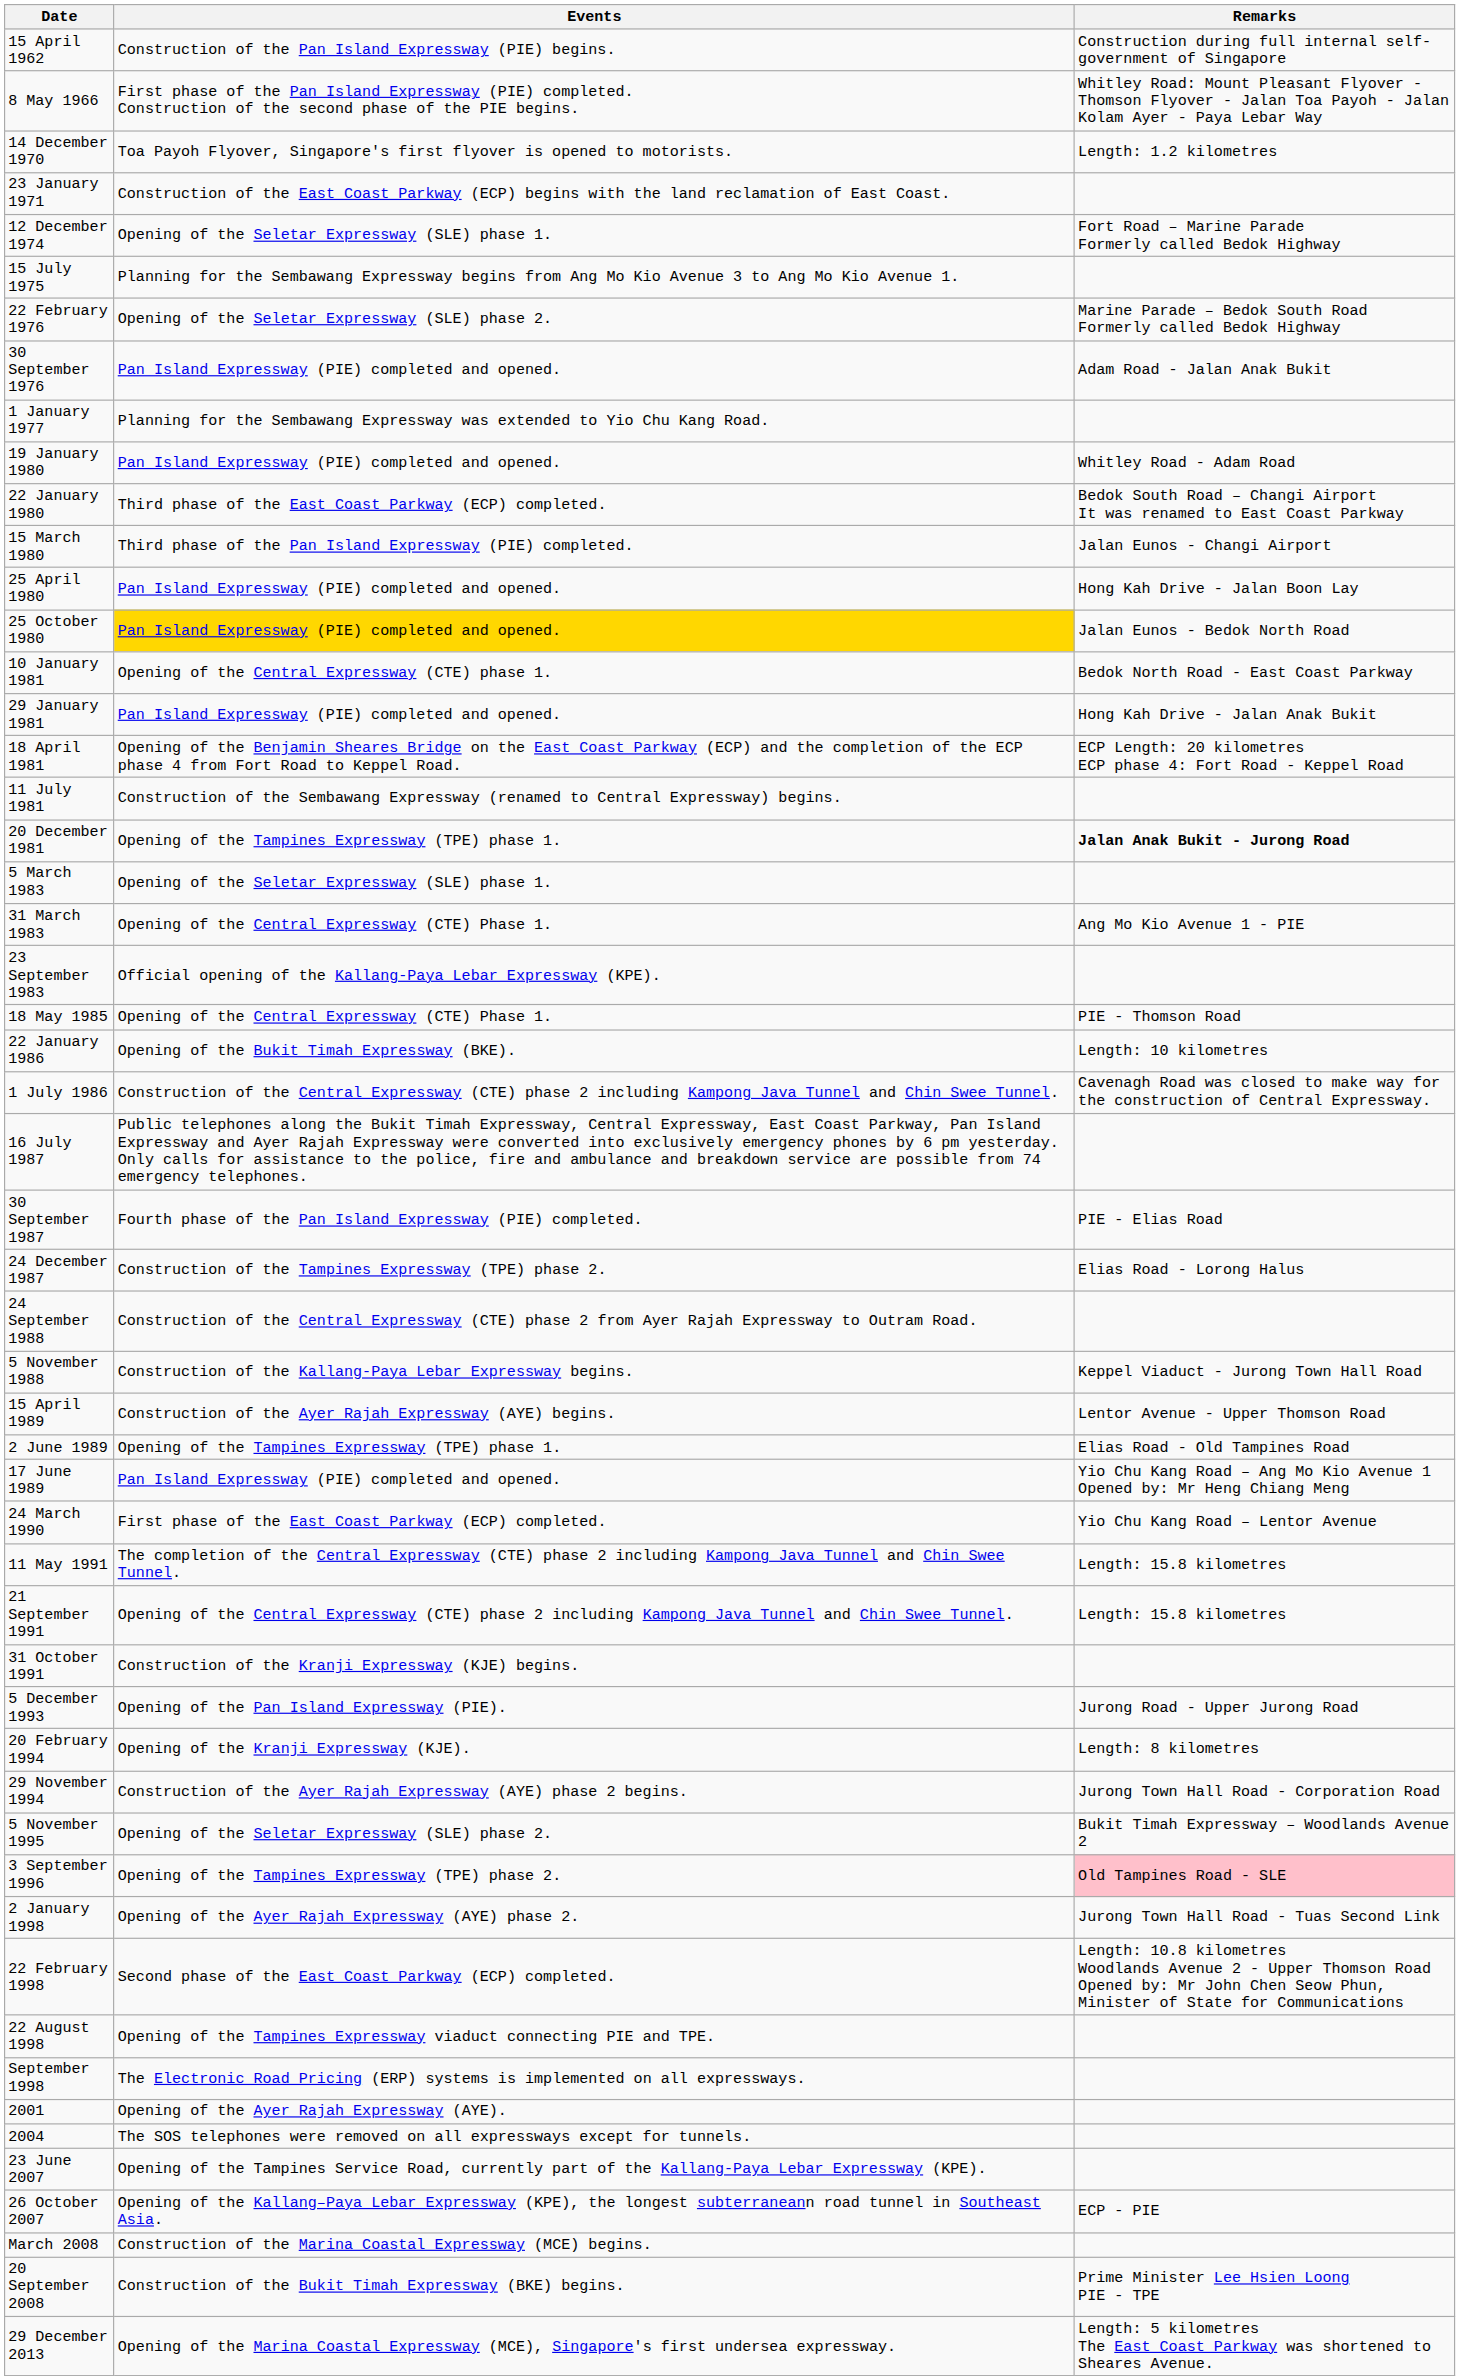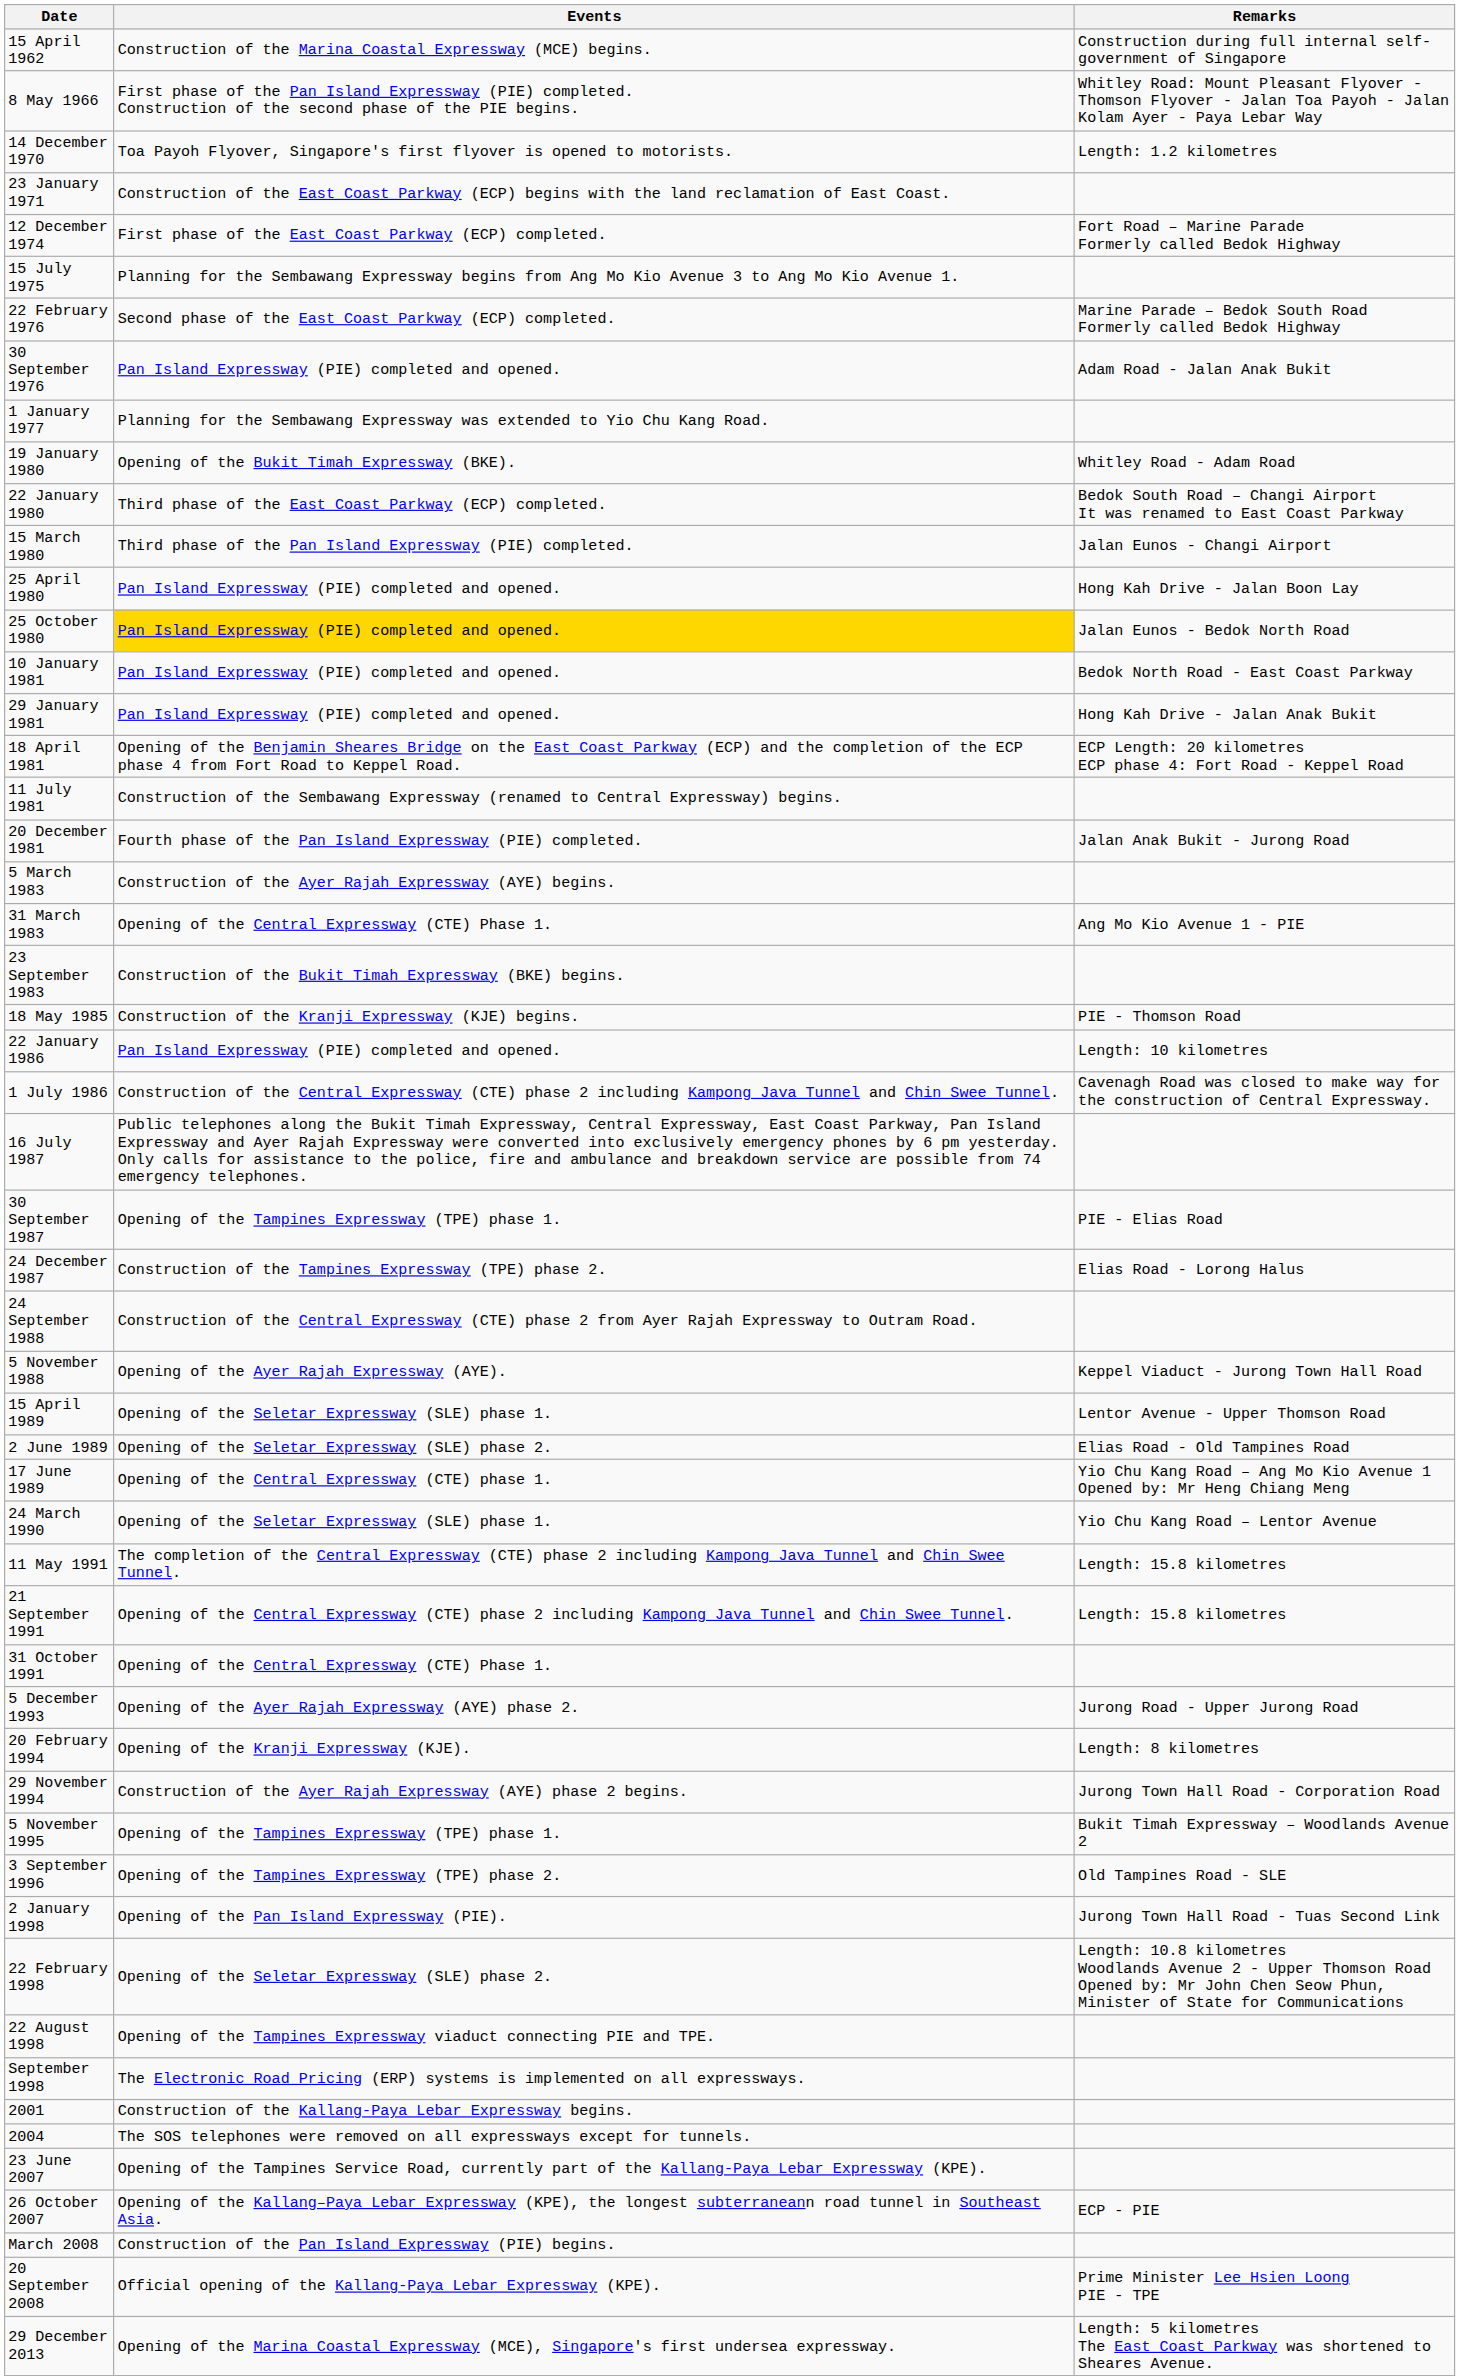15 April 1962 | Events: Construction of the Pan Island Expressway (PIE) begins. -> Construction of the Marina Coastal Expressway (MCE) begins.
12 December 1974 | Events: Opening of the Seletar Expressway (SLE) phase 1. -> First phase of the East Coast Parkway (ECP) completed.
22 February 1976 | Events: Opening of the Seletar Expressway (SLE) phase 2. -> Second phase of the East Coast Parkway (ECP) completed.
19 January 1980 | Events: Pan Island Expressway (PIE) completed and opened. -> Opening of the Bukit Timah Expressway (BKE).
10 January 1981 | Events: Opening of the Central Expressway (CTE) phase 1. -> Pan Island Expressway (PIE) completed and opened.
20 December 1981 | Events: Opening of the Tampines Expressway (TPE) phase 1. -> Fourth phase of the Pan Island Expressway (PIE) completed.
20 December 1981 | Remarks: bold -> normal
5 March 1983 | Events: Opening of the Seletar Expressway (SLE) phase 1. -> Construction of the Ayer Rajah Expressway (AYE) begins.
23 September 1983 | Events: Official opening of the Kallang-Paya Lebar Expressway (KPE). -> Construction of the Bukit Timah Expressway (BKE) begins.
18 May 1985 | Events: Opening of the Central Expressway (CTE) Phase 1. -> Construction of the Kranji Expressway (KJE) begins.
22 January 1986 | Events: Opening of the Bukit Timah Expressway (BKE). -> Pan Island Expressway (PIE) completed and opened.
30 September 1987 | Events: Fourth phase of the Pan Island Expressway (PIE) completed. -> Opening of the Tampines Expressway (TPE) phase 1.
5 November 1988 | Events: Construction of the Kallang-Paya Lebar Expressway begins. -> Opening of the Ayer Rajah Expressway (AYE).
15 April 1989 | Events: Construction of the Ayer Rajah Expressway (AYE) begins. -> Opening of the Seletar Expressway (SLE) phase 1.
2 June 1989 | Events: Opening of the Tampines Expressway (TPE) phase 1. -> Opening of the Seletar Expressway (SLE) phase 2.
17 June 1989 | Events: Pan Island Expressway (PIE) completed and opened. -> Opening of the Central Expressway (CTE) phase 1.
24 March 1990 | Events: First phase of the East Coast Parkway (ECP) completed. -> Opening of the Seletar Expressway (SLE) phase 1.
31 October 1991 | Events: Construction of the Kranji Expressway (KJE) begins. -> Opening of the Central Expressway (CTE) Phase 1.
5 December 1993 | Events: Opening of the Pan Island Expressway (PIE). -> Opening of the Ayer Rajah Expressway (AYE) phase 2.
5 November 1995 | Events: Opening of the Seletar Expressway (SLE) phase 2. -> Opening of the Tampines Expressway (TPE) phase 1.
3 September 1996 | Remarks: pink background -> no background
2 January 1998 | Events: Opening of the Ayer Rajah Expressway (AYE) phase 2. -> Opening of the Pan Island Expressway (PIE).
22 February 1998 | Events: Second phase of the East Coast Parkway (ECP) completed. -> Opening of the Seletar Expressway (SLE) phase 2.
2001 | Events: Opening of the Ayer Rajah Expressway (AYE). -> Construction of the Kallang-Paya Lebar Expressway begins.
March 2008 | Events: Construction of the Marina Coastal Expressway (MCE) begins. -> Construction of the Pan Island Expressway (PIE) begins.
20 September 2008 | Events: Construction of the Bukit Timah Expressway (BKE) begins. -> Official opening of the Kallang-Paya Lebar Expressway (KPE).
